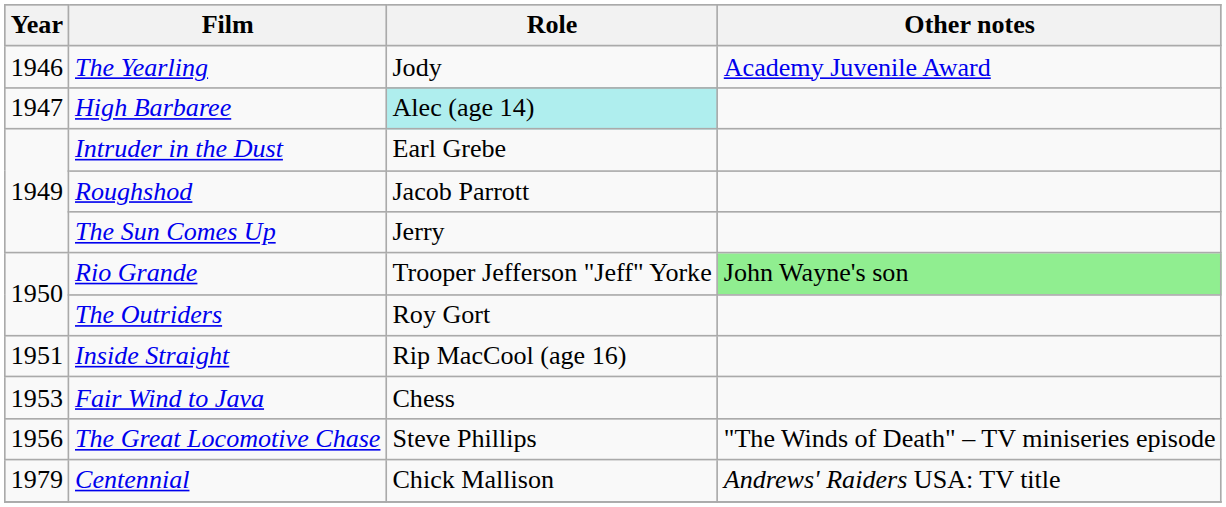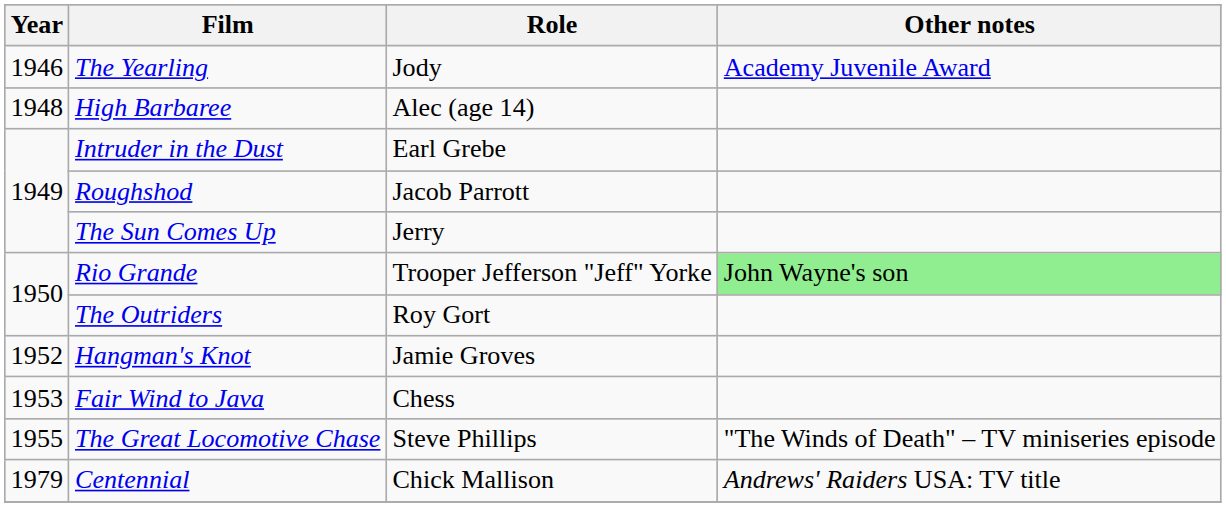High Barbaree | Year: 1947 -> 1948
High Barbaree | Role: paleturquoise background -> no background
- row: 1951 | Inside Straight | Rip MacCool (age 16)
+ row: 1952 | Hangman's Knot | Jamie Groves
The Great Locomotive Chase | Year: 1956 -> 1955
